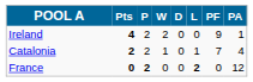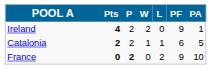- column: D | 0 | 0 | 0
Catalonia | PF: 7 -> 6
Catalonia | PA: 4 -> 5
France | L: bold -> normal
France | PF: 0 -> 9
France | PA: 12 -> 10
